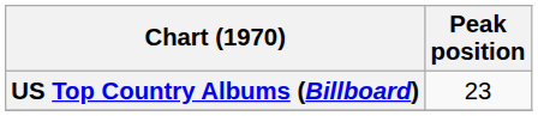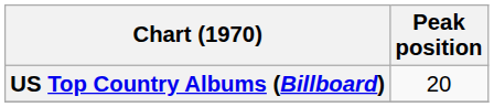US Top Country Albums (Billboard) | Peak position: 23 -> 20
